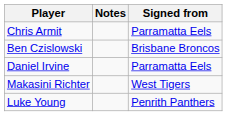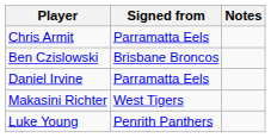columns swapped: Signed from <-> Notes
